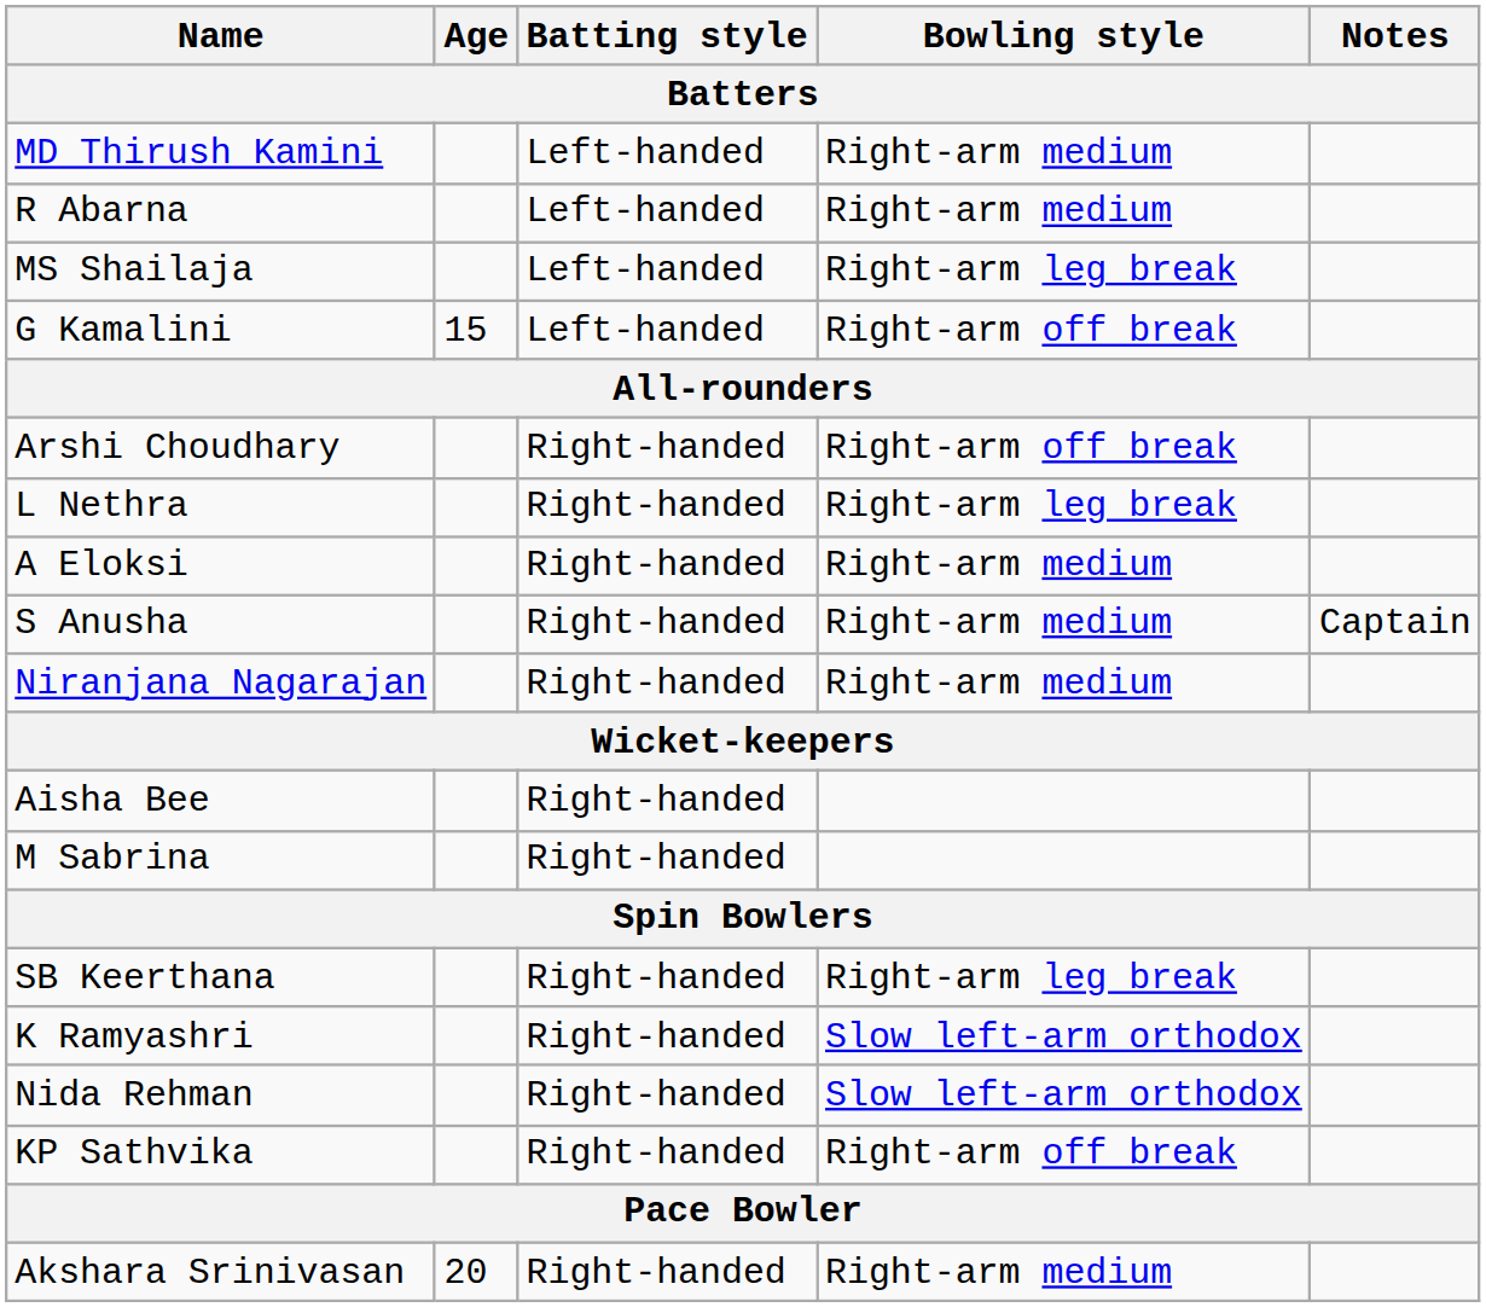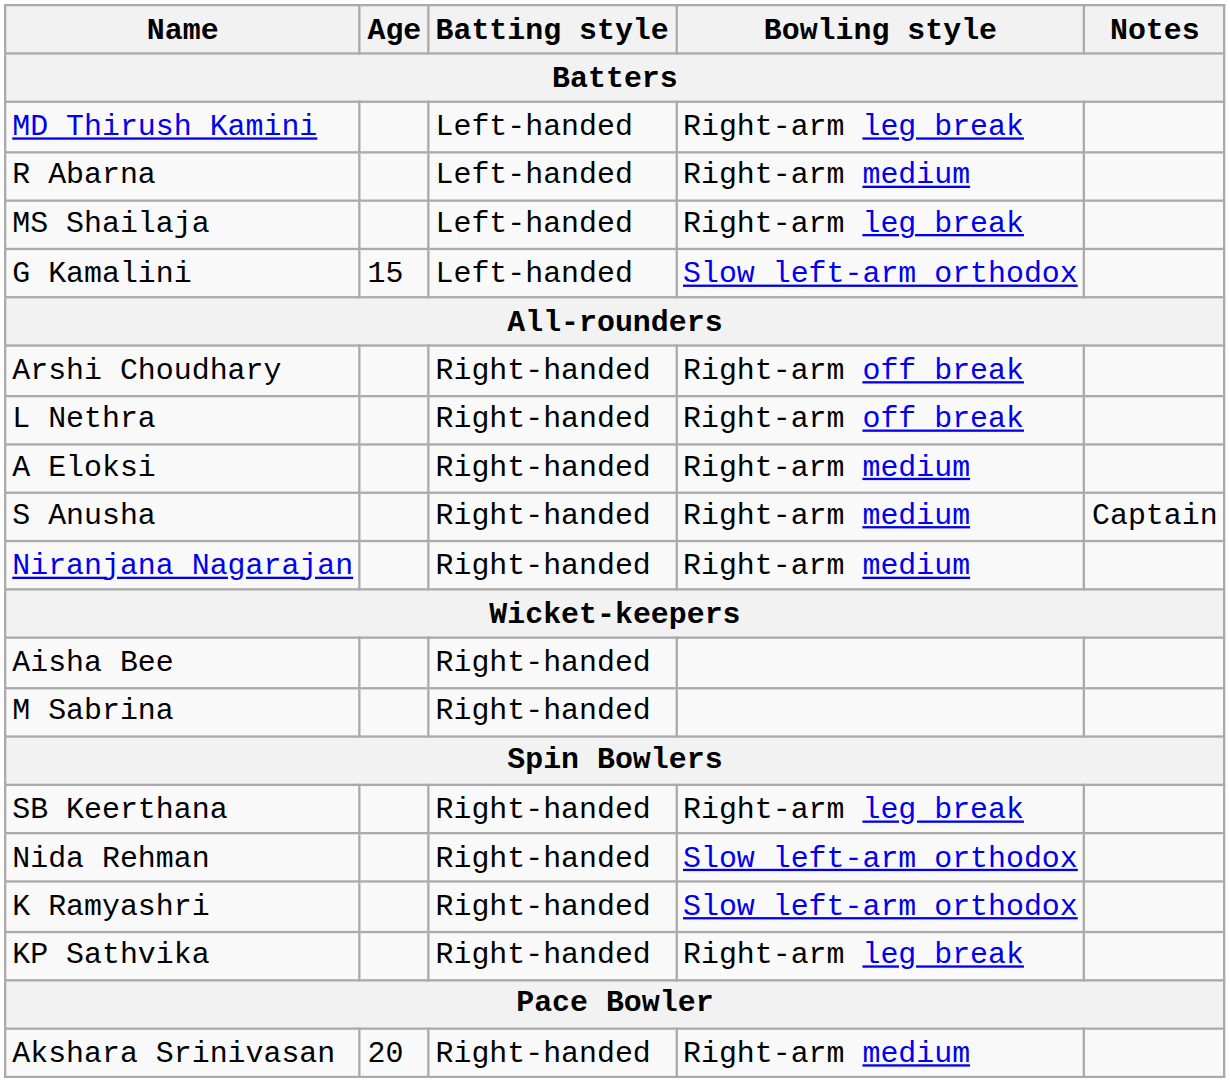MD Thirush Kamini | Bowling style: Right-arm medium -> Right-arm leg break
G Kamalini | Bowling style: Right-arm off break -> Slow left-arm orthodox
L Nethra | Bowling style: Right-arm leg break -> Right-arm off break
rows swapped: K Ramyashri <-> Nida Rehman
KP Sathvika | Bowling style: Right-arm off break -> Right-arm leg break
